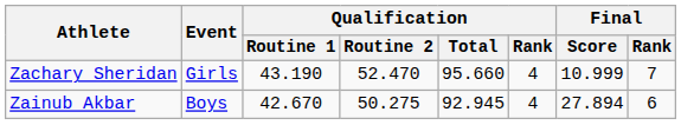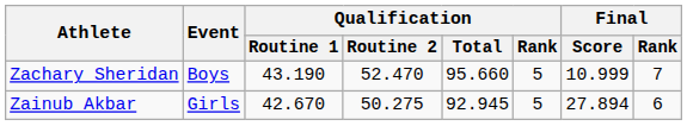Zachary Sheridan | Event: Girls -> Boys
Zachary Sheridan | Qualification / Rank: 4 -> 5
Zainub Akbar | Event: Boys -> Girls
Zainub Akbar | Qualification / Rank: 4 -> 5
